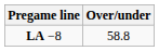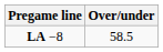LA −8 | Over/under: 58.8 -> 58.5
